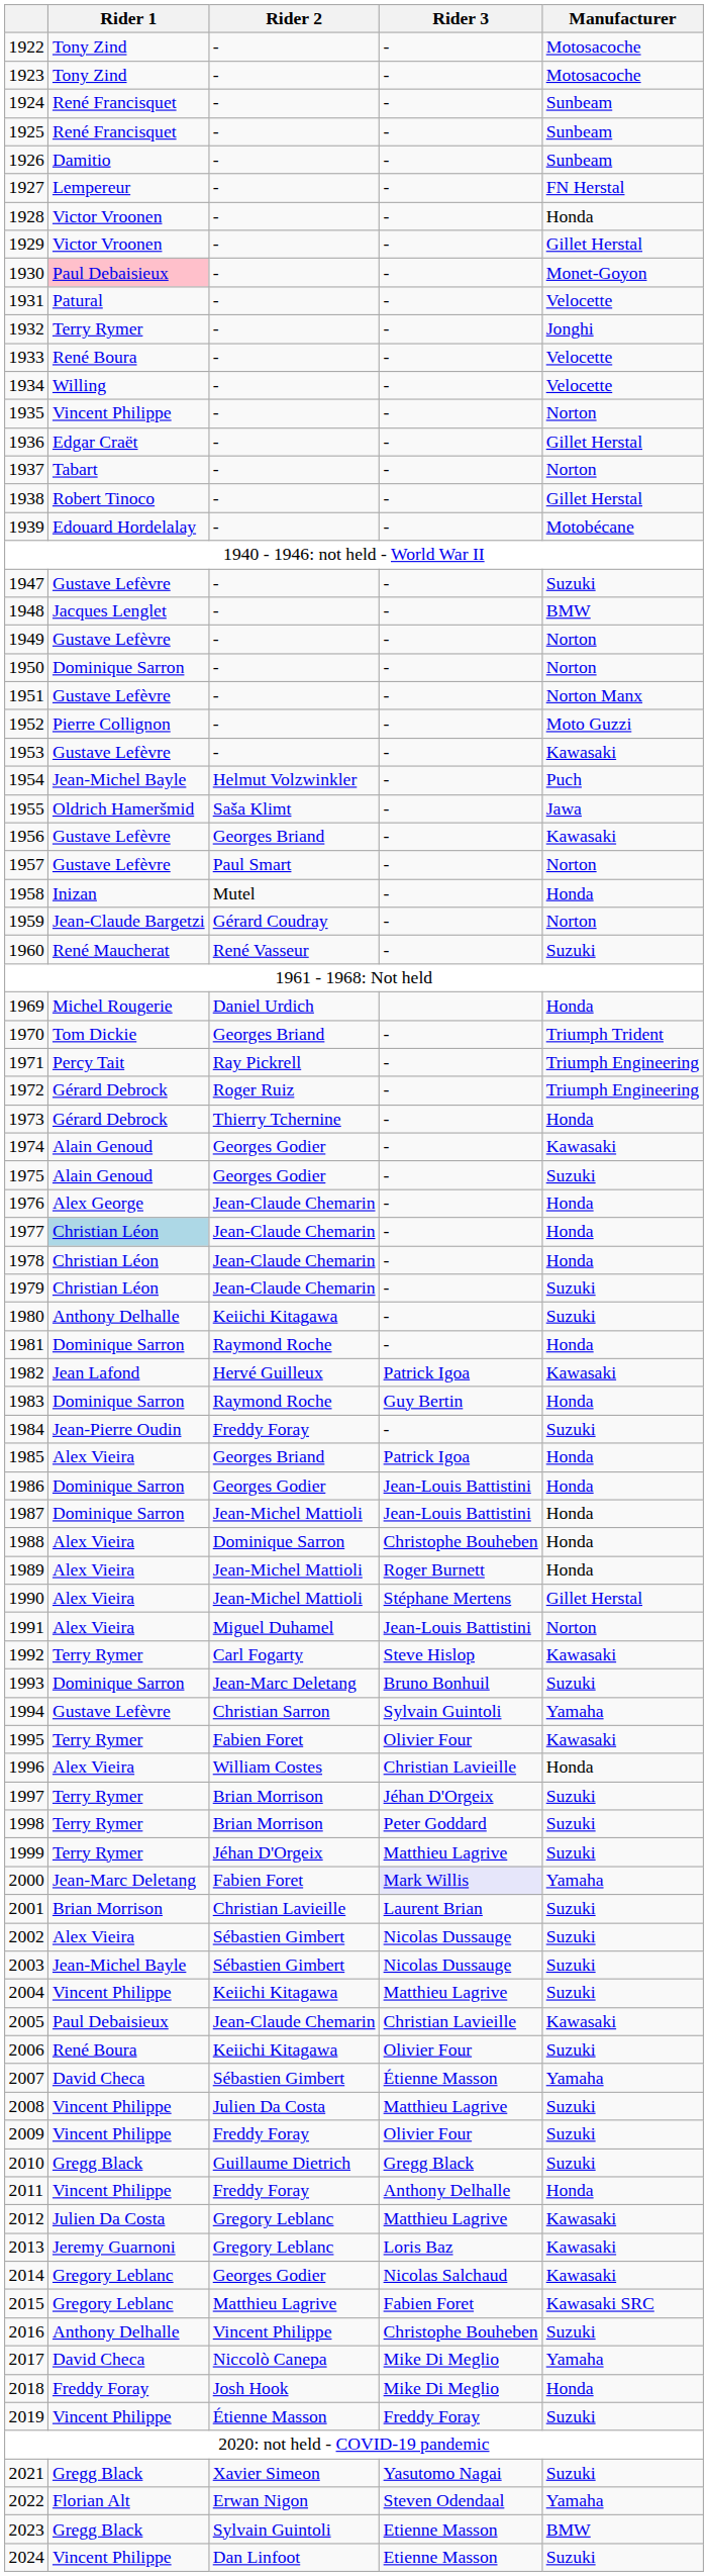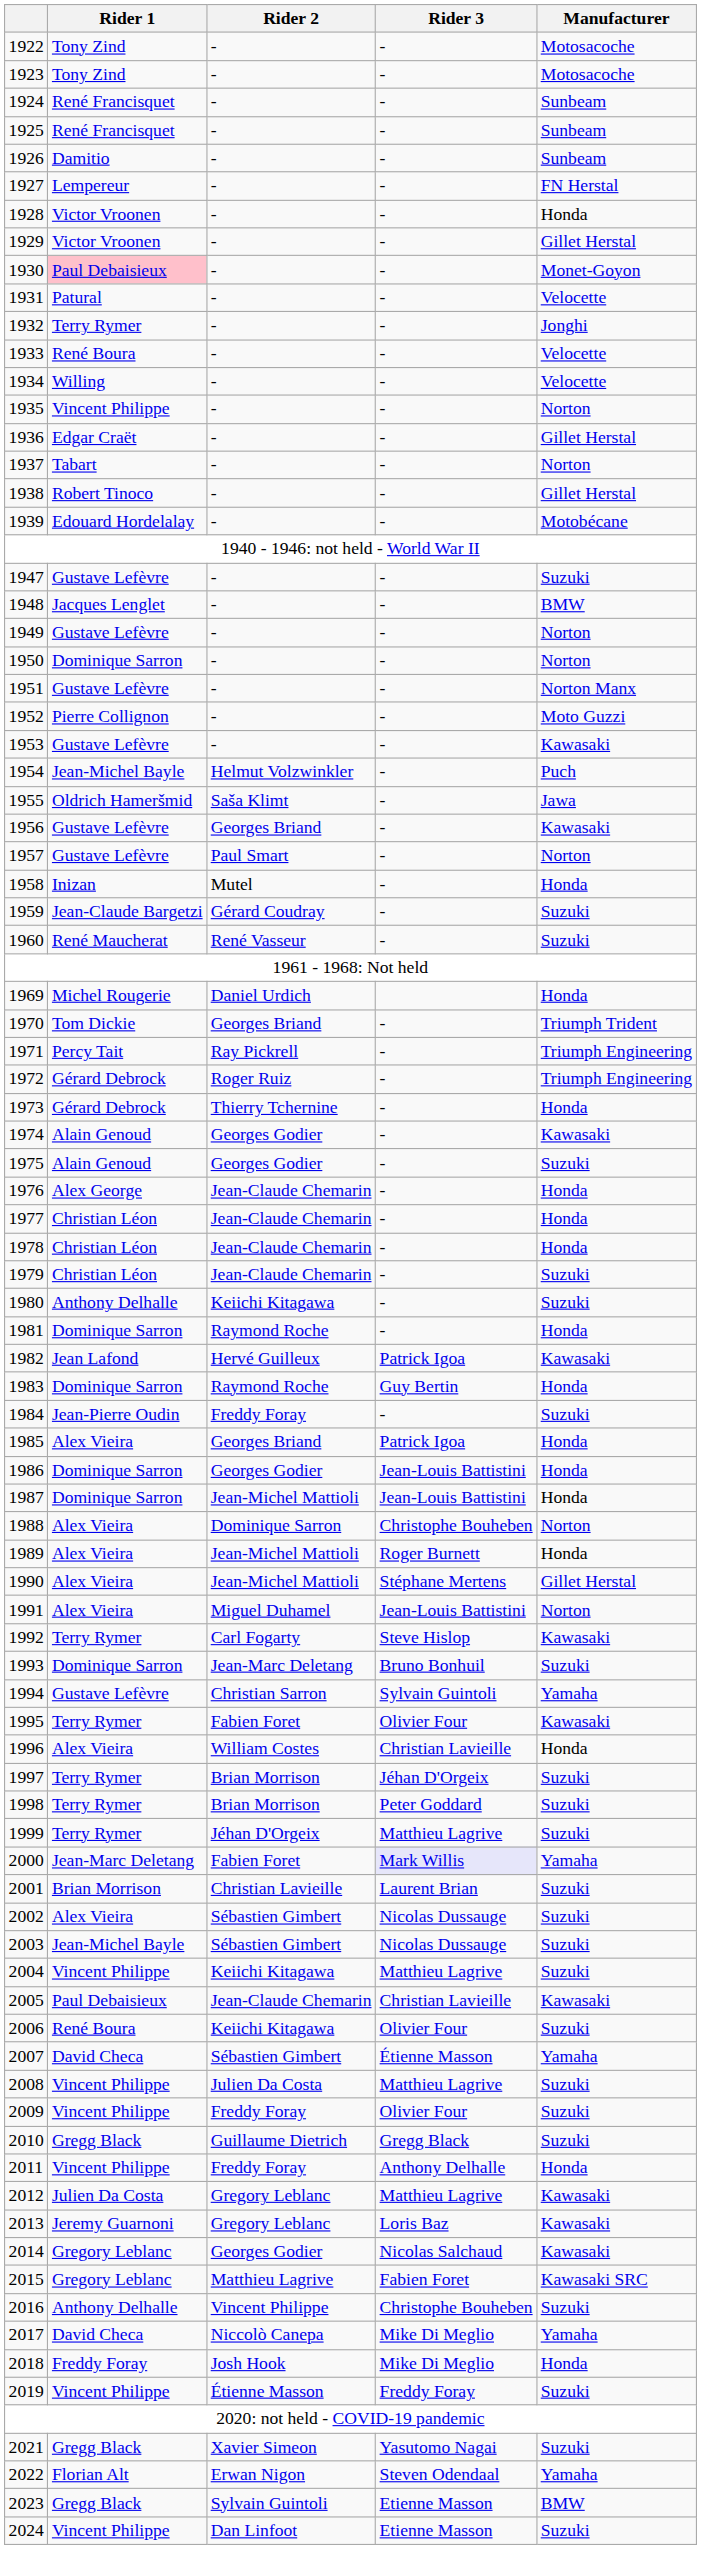1959 | Manufacturer: Norton -> Suzuki
1977 | Rider 1: lightblue background -> no background
1988 | Manufacturer: Honda -> Norton
